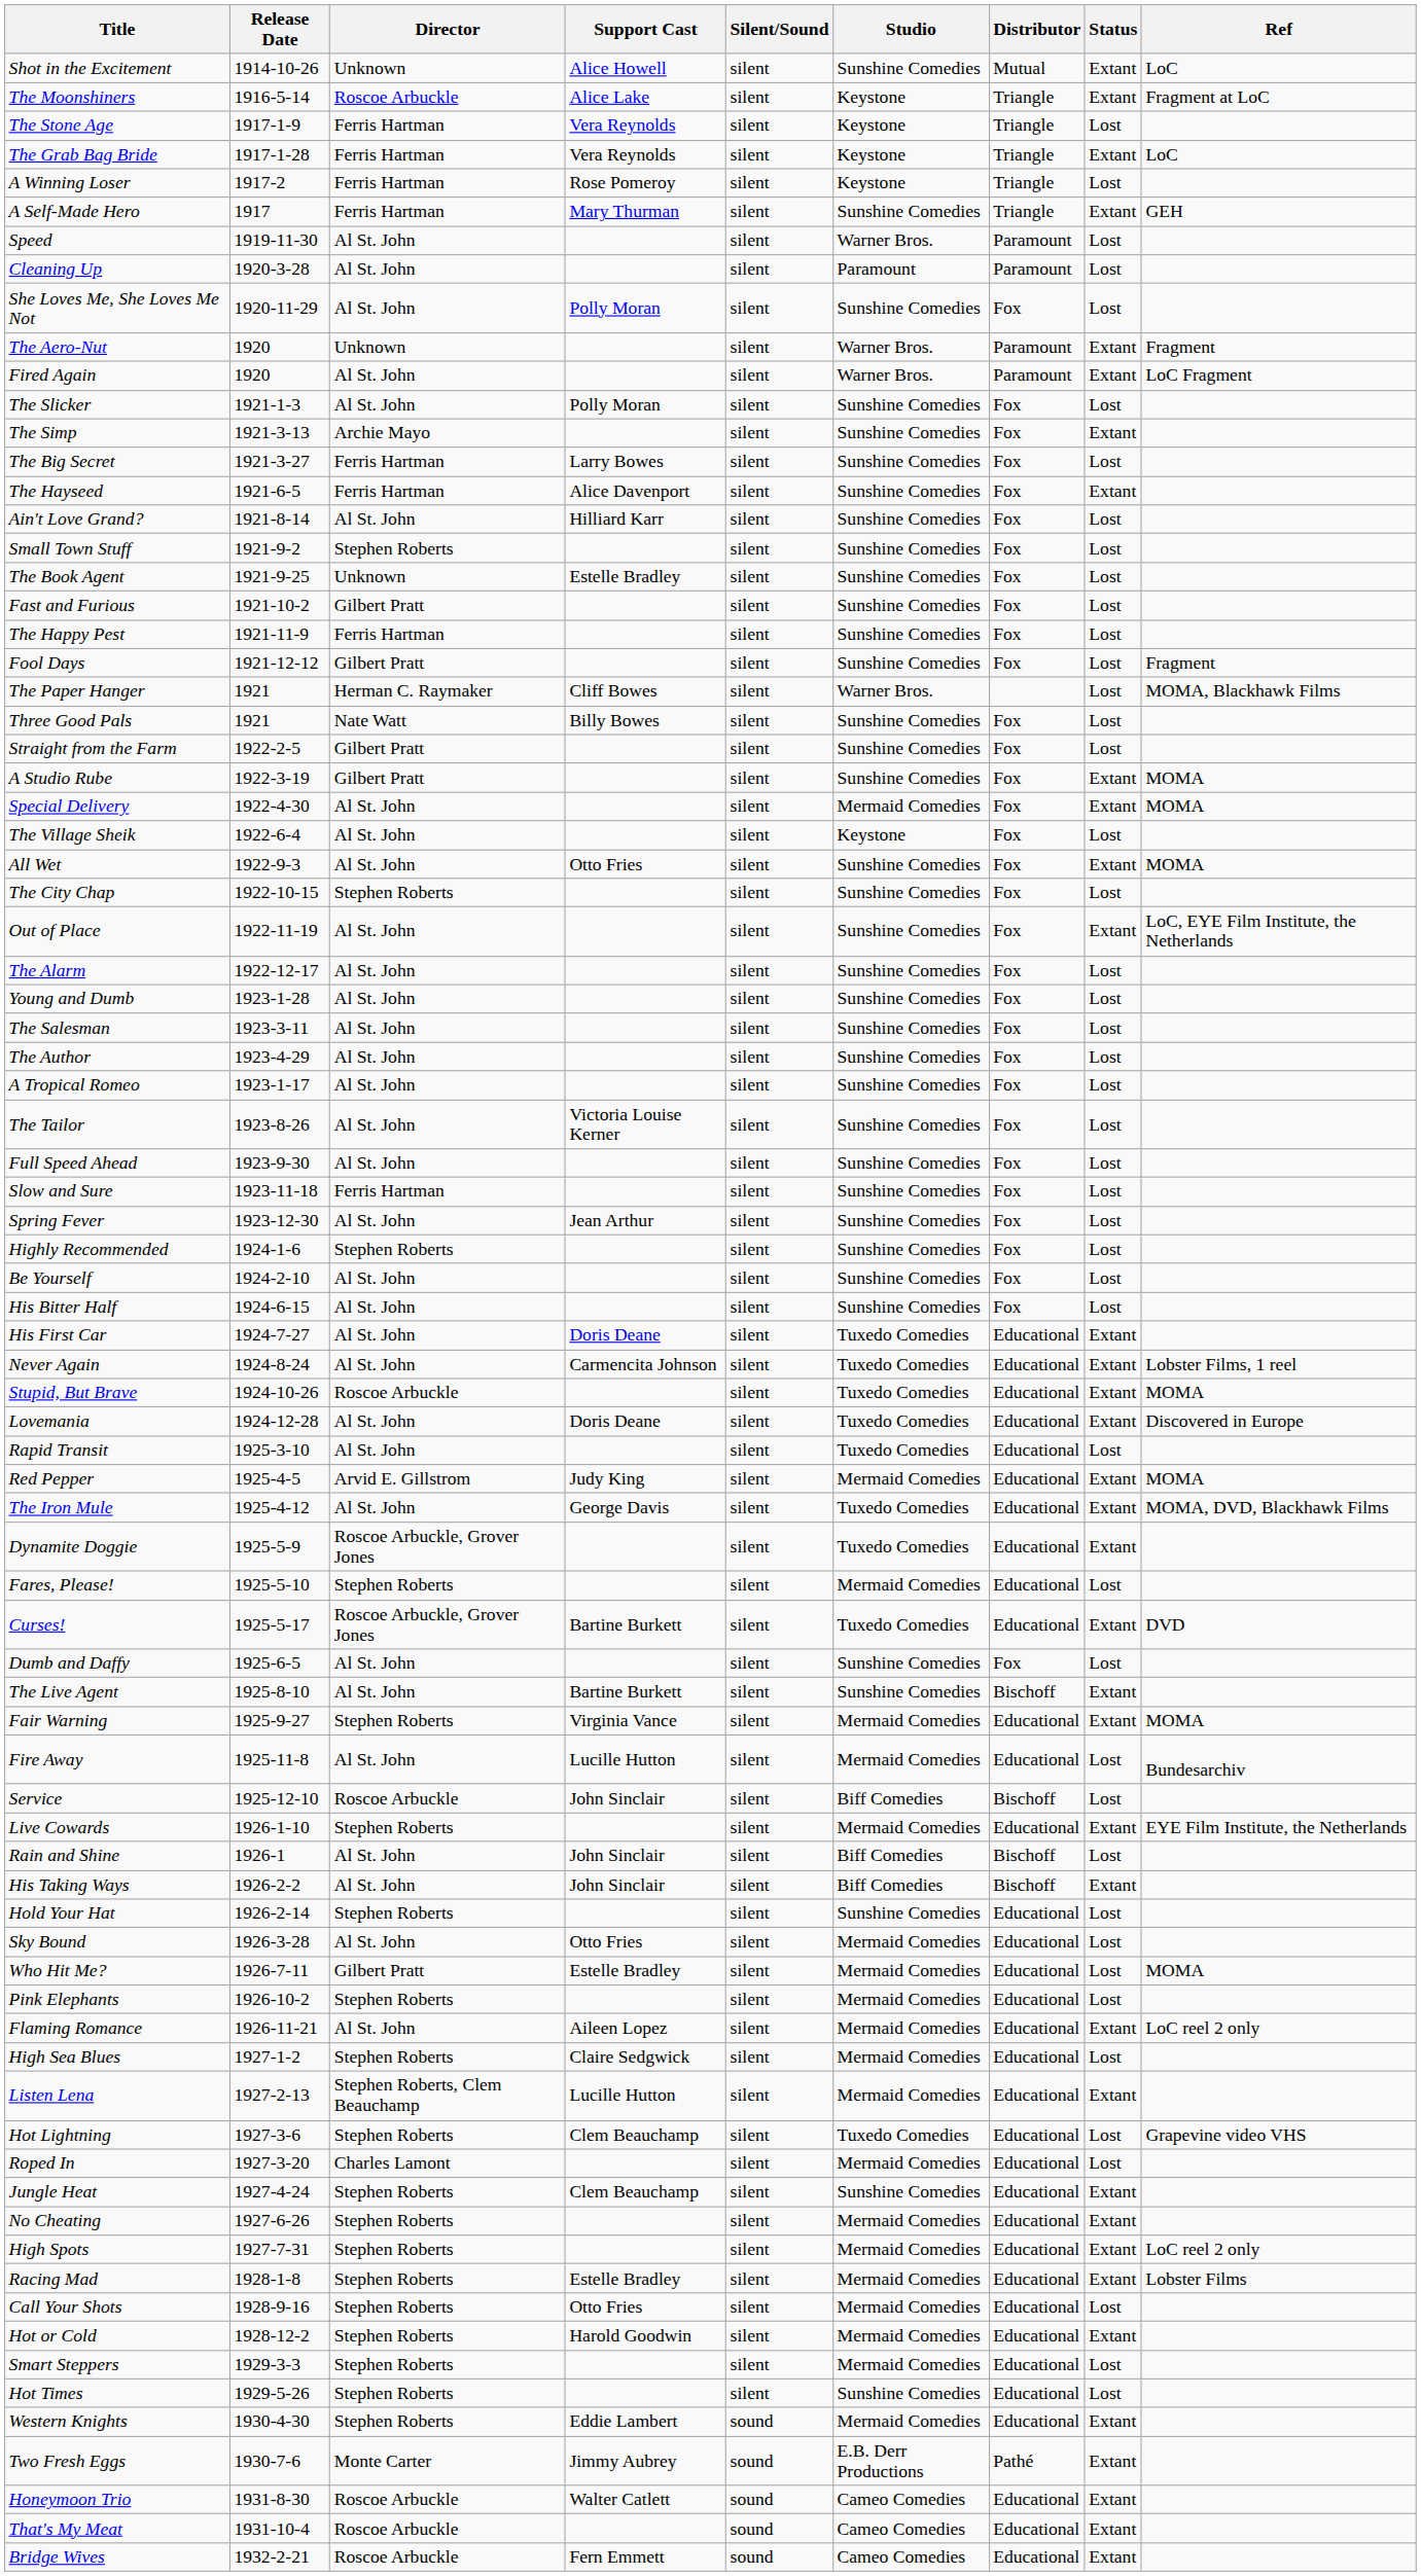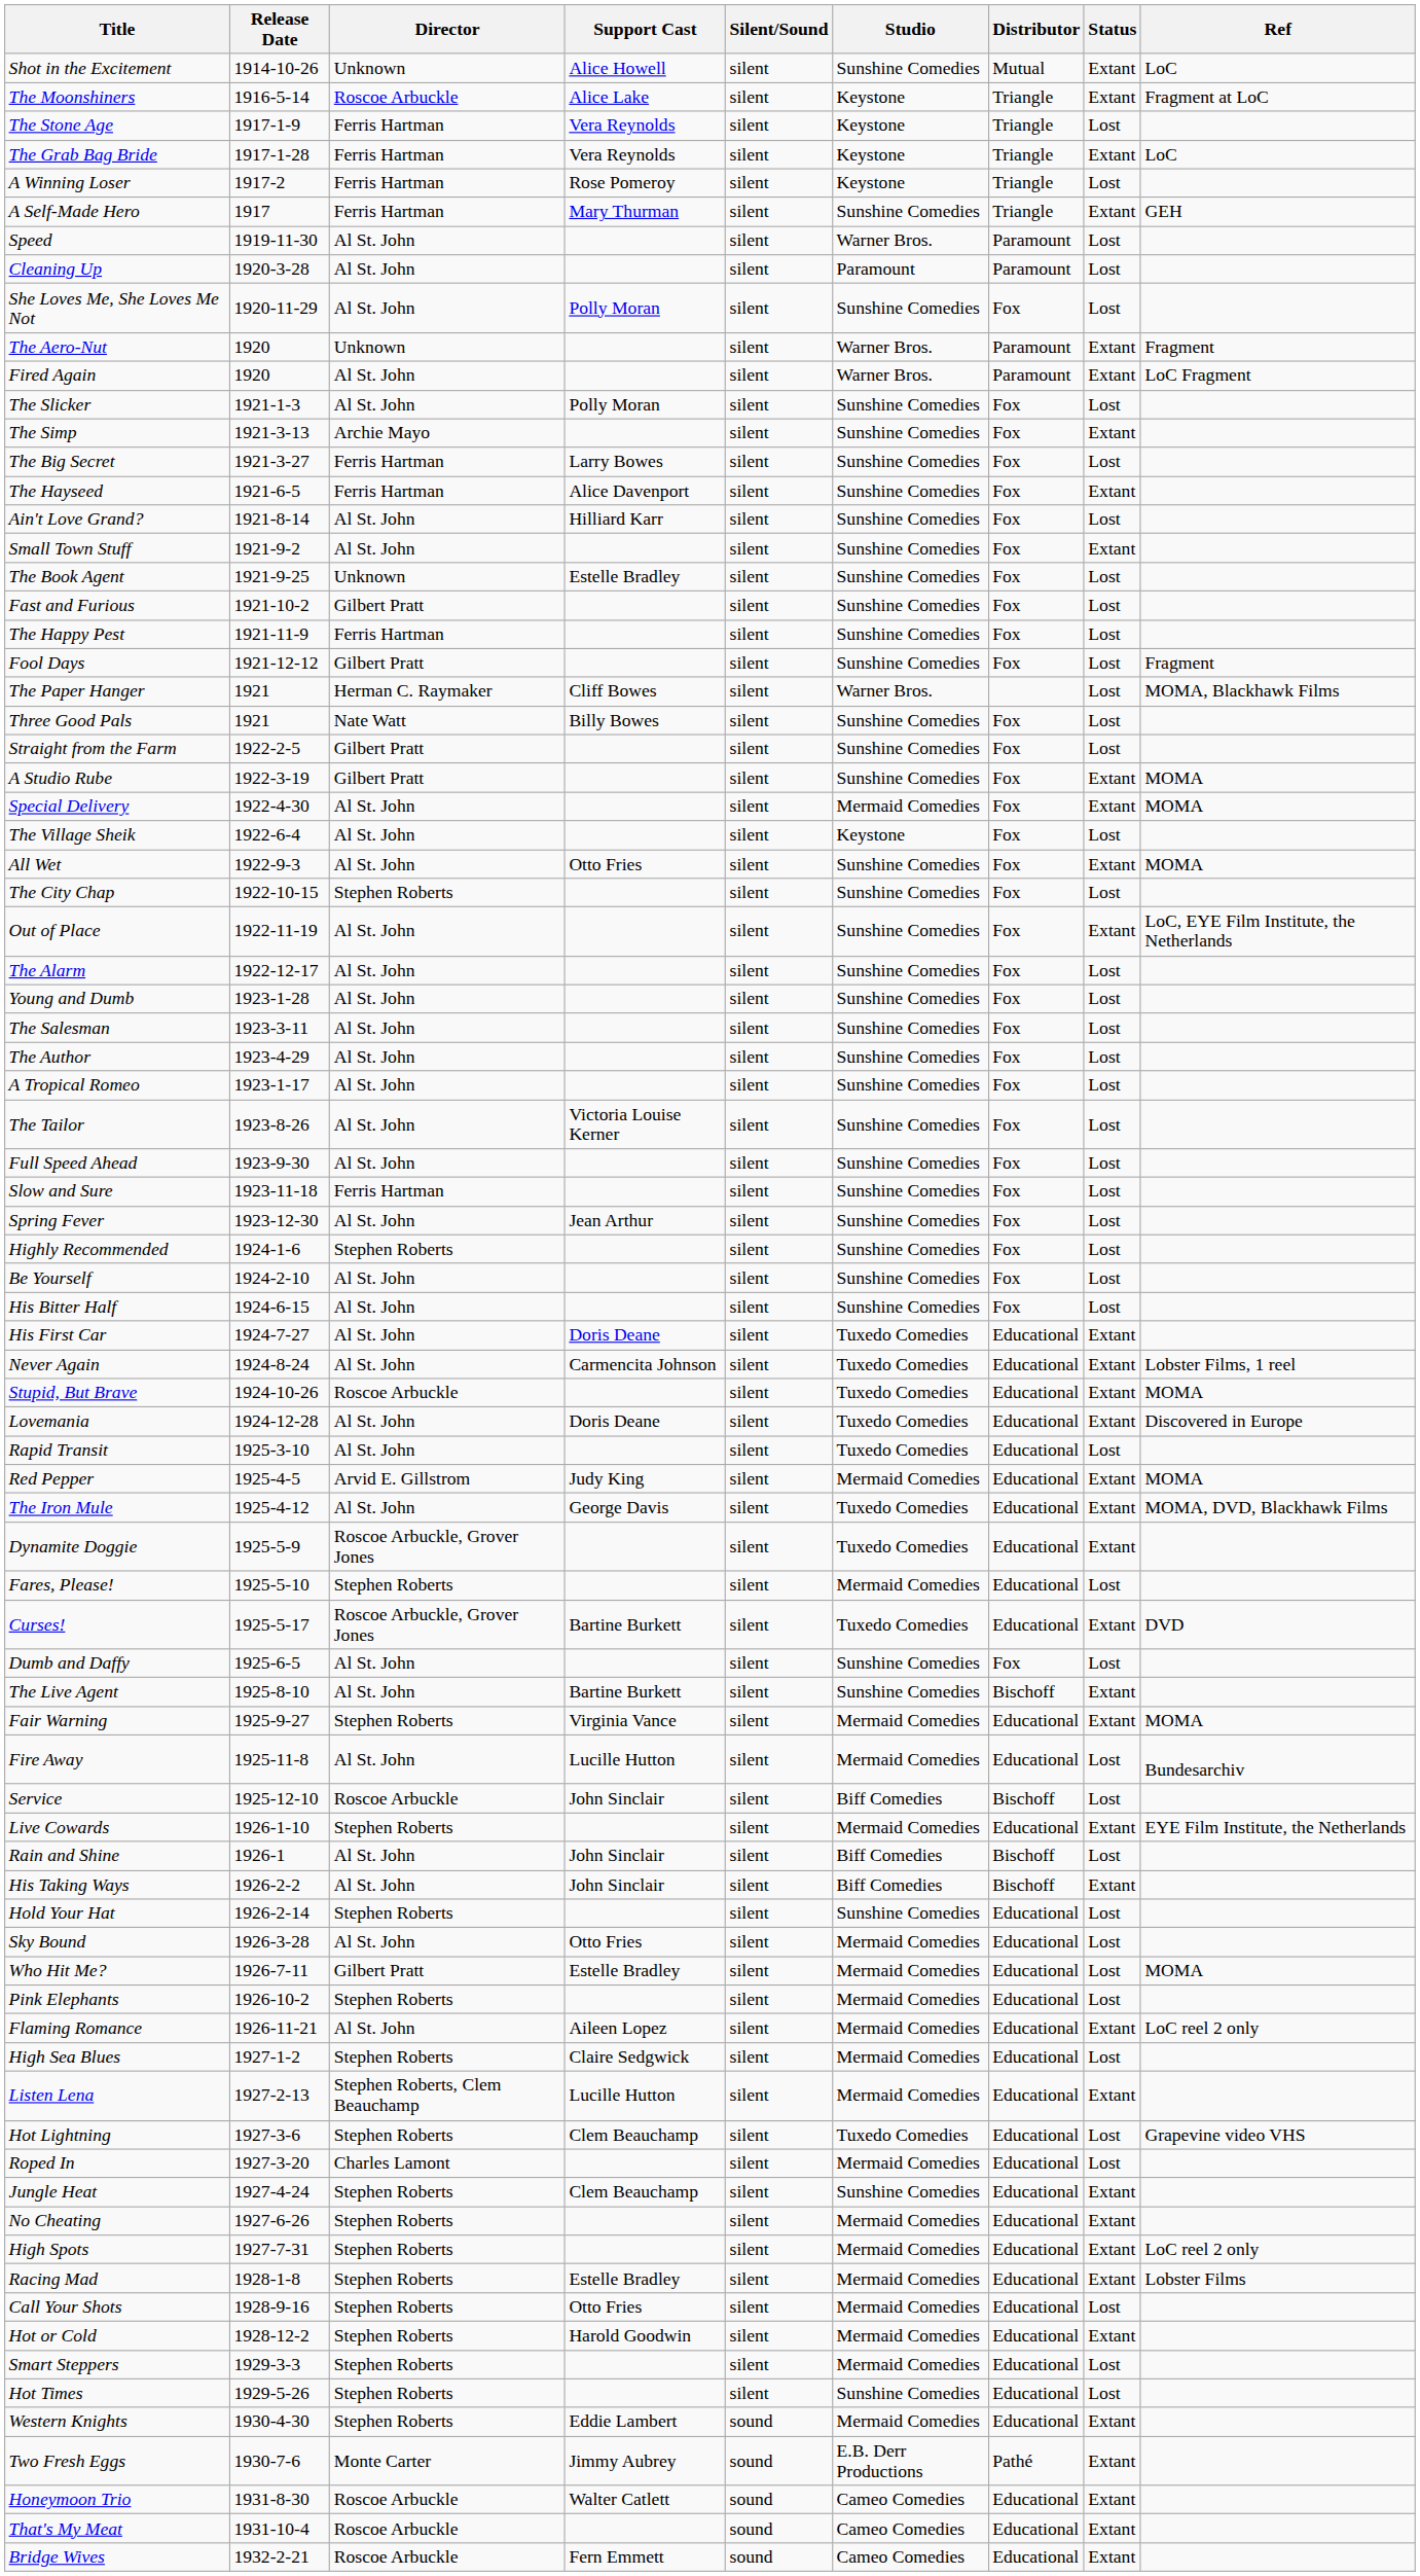Small Town Stuff | Director: Stephen Roberts -> Al St. John
Small Town Stuff | Status: Lost -> Extant
